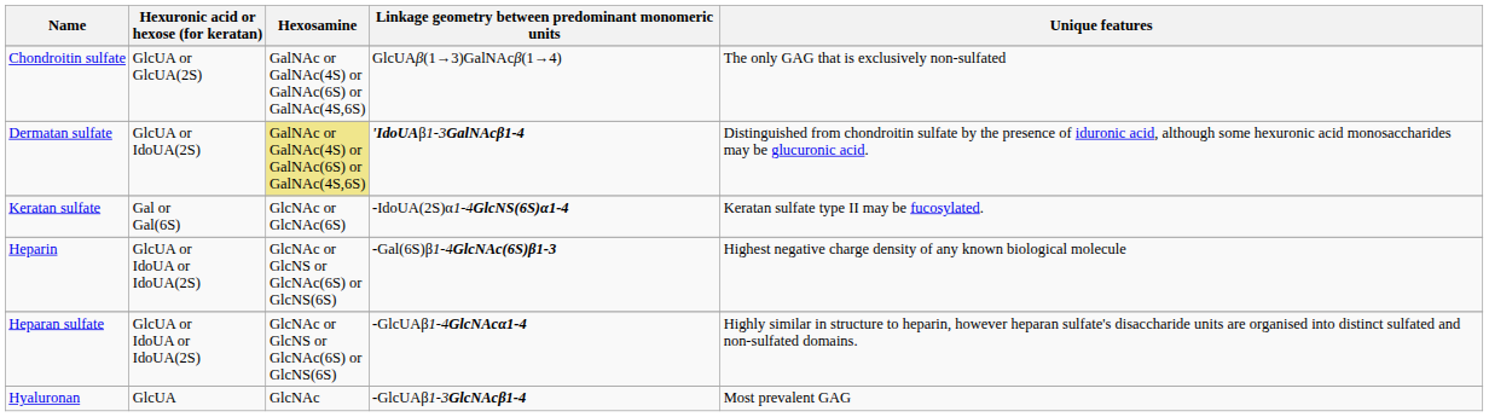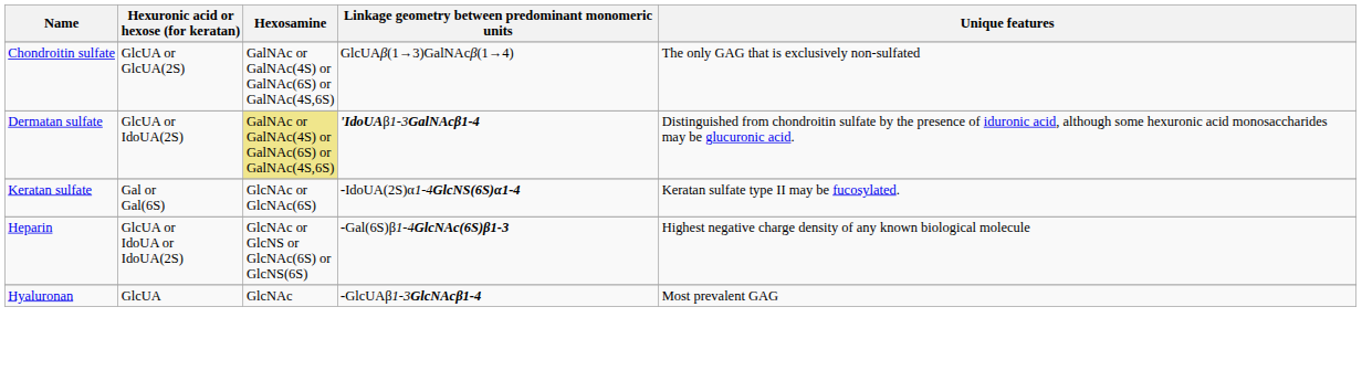- row: Heparan sulfate | GlcUA or IdoUA or IdoUA(2S) | GlcNAc or GlcNS or GlcNAc(6S) or GlcNS(6S) | -GlcUAβ1-4GlcNAcα1-4 | Highly similar in structure to heparin, however heparan sulfate's disaccharide units are organised into distinct sulfated and non-sulfated domains.
